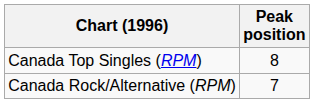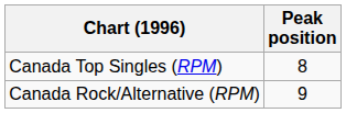Canada Rock/Alternative (RPM) | Peak position: 7 -> 9
